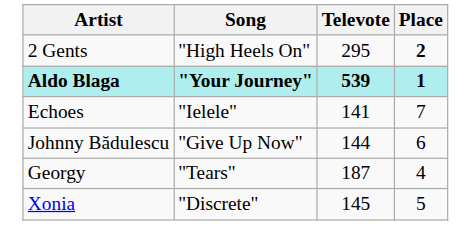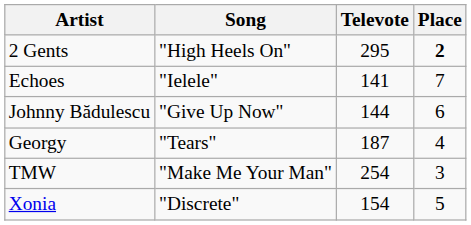- row: Aldo Blaga | "Your Journey" | 539 | 1
+ row: TMW | "Make Me Your Man" | 254 | 3
Xonia | Televote: 145 -> 154
